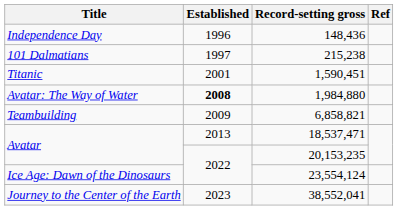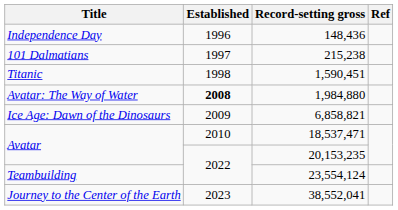1,590,451 | Established: 2001 -> 1998
6,858,821 | Title: Teambuilding -> Ice Age: Dawn of the Dinosaurs
18,537,471 | Established: 2013 -> 2010
23,554,124 | Title: Ice Age: Dawn of the Dinosaurs -> Teambuilding
